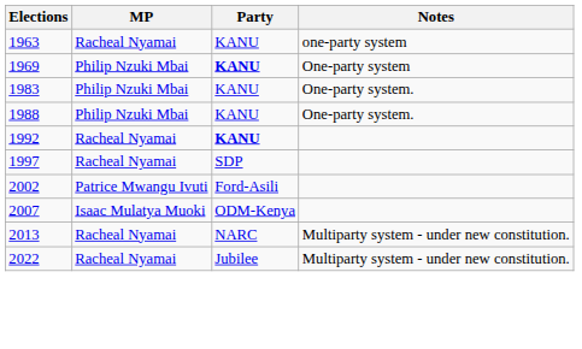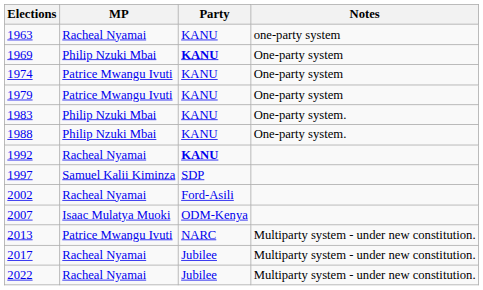+ row: 1974 | Patrice Mwangu Ivuti | KANU | One-party system
+ row: 1979 | Patrice Mwangu Ivuti | KANU | One-party system
1997 | MP: Racheal Nyamai -> Samuel Kalii Kiminza
2002 | MP: Patrice Mwangu Ivuti -> Racheal Nyamai
2013 | MP: Racheal Nyamai -> Patrice Mwangu Ivuti
+ row: 2017 | Racheal Nyamai | Jubilee | Multiparty system - under new constitution.
